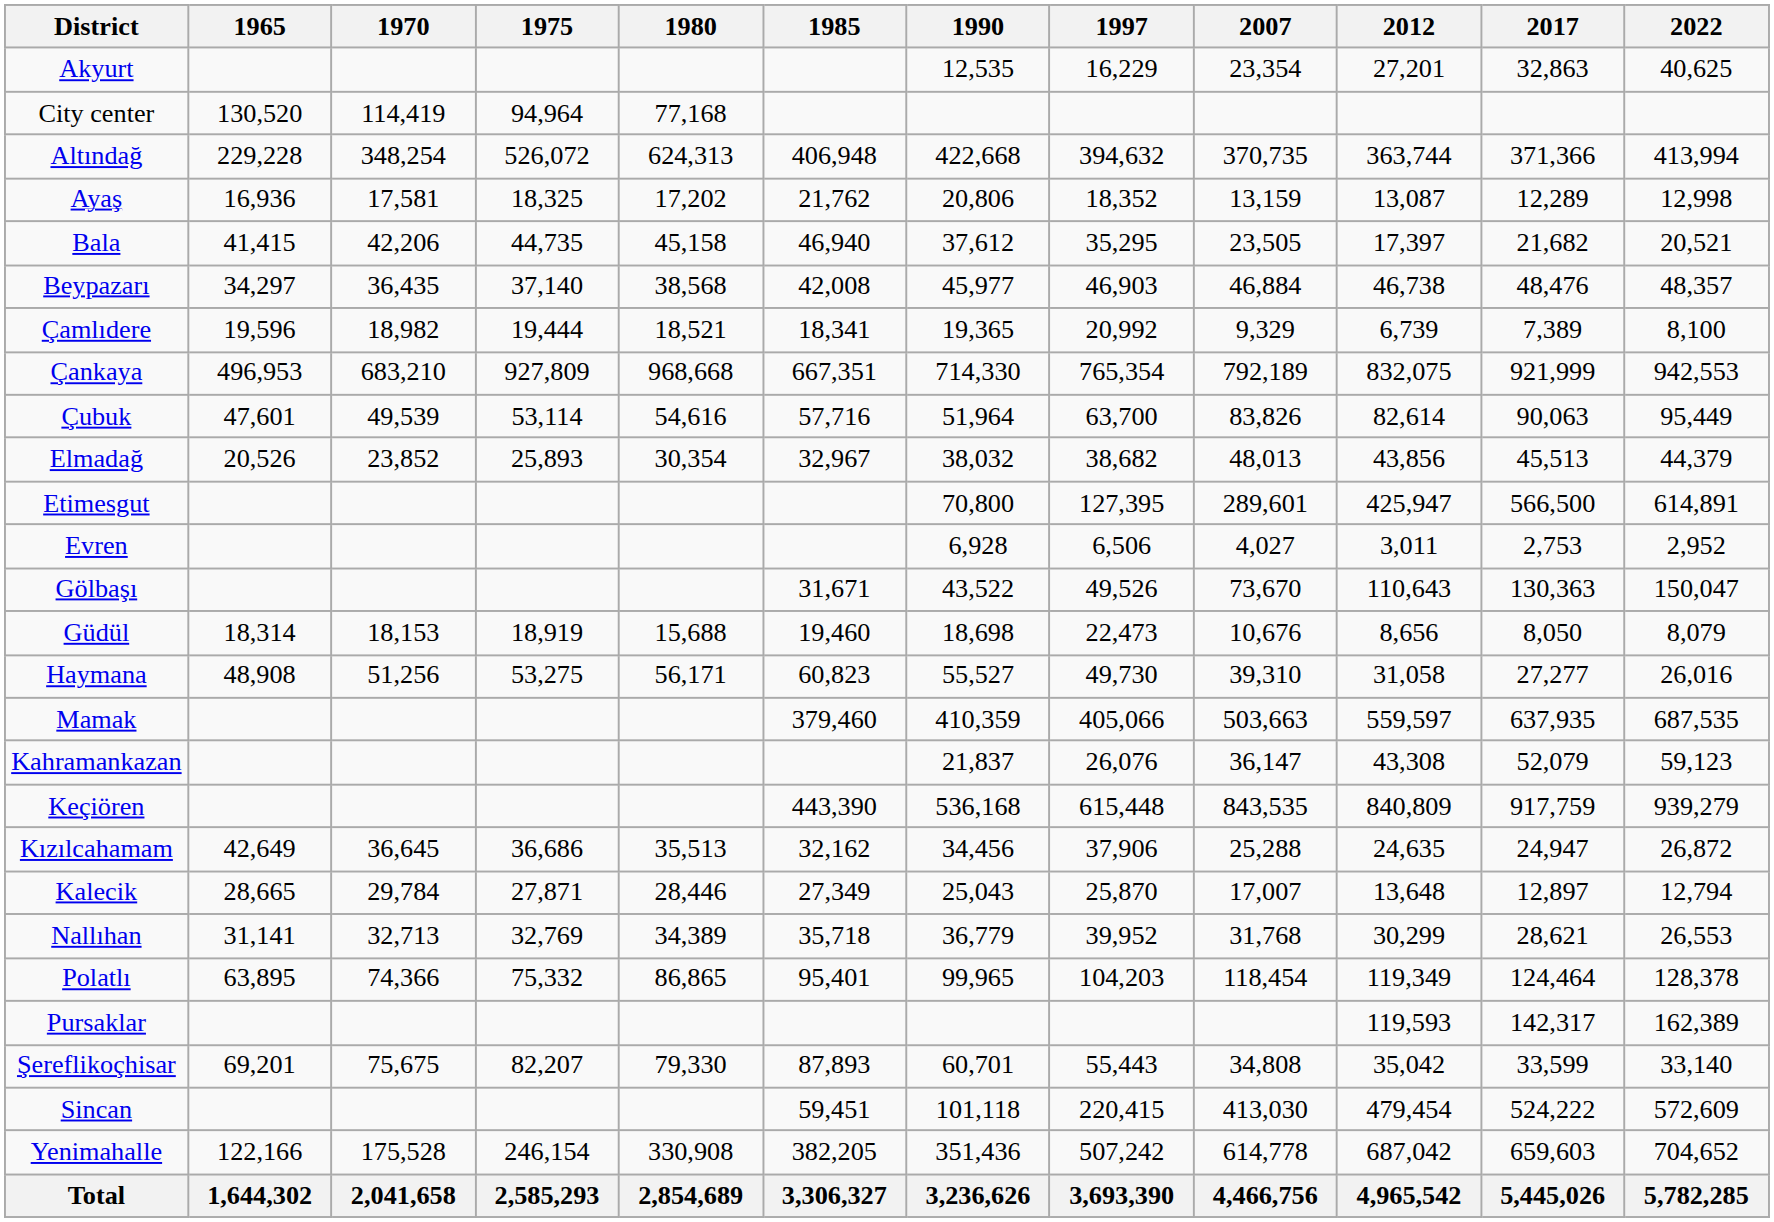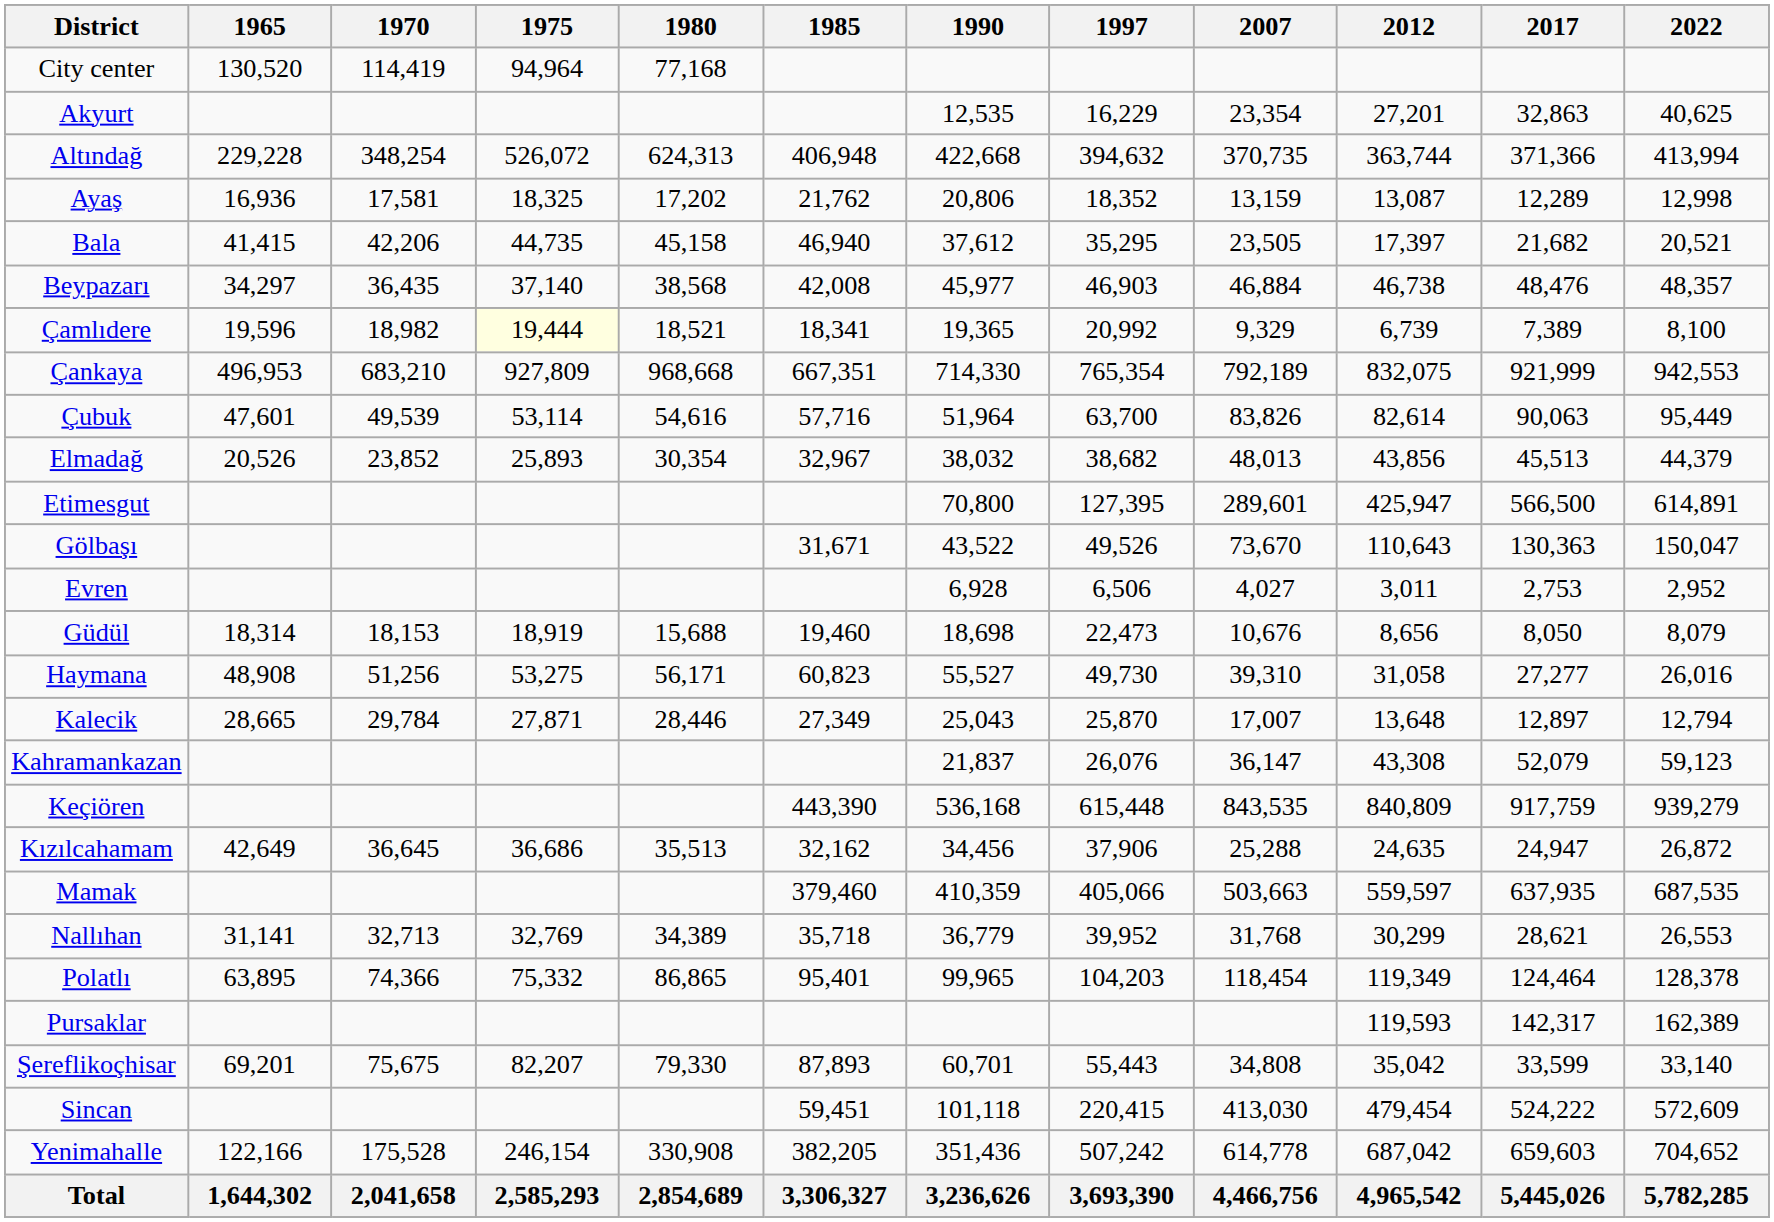rows swapped: City center <-> Akyurt
Çamlıdere | 1975: no background -> lightyellow background
rows swapped: Evren <-> Gölbaşı
rows swapped: Kalecik <-> Mamak
